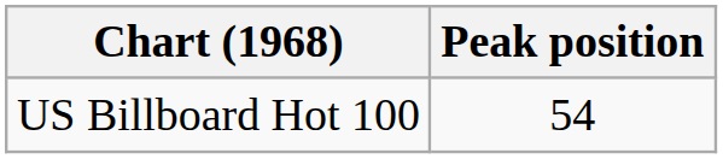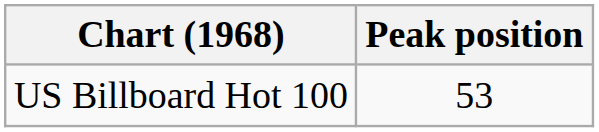US Billboard Hot 100 | Peak position: 54 -> 53
